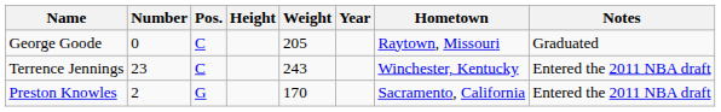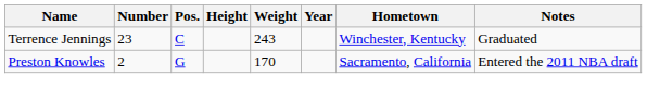- row: George Goode | 0 | C | 205 | Raytown, Missouri | Graduated
Terrence Jennings | Notes: Entered the 2011 NBA draft -> Graduated
